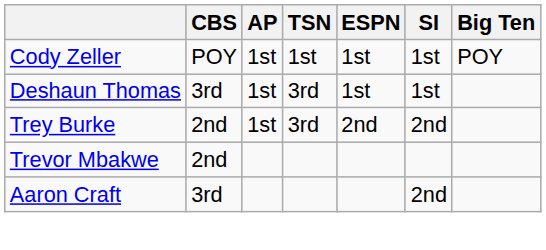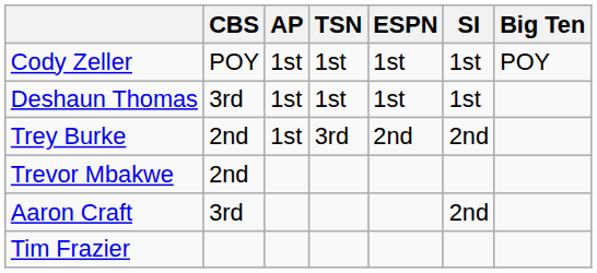Deshaun Thomas | TSN: 3rd -> 1st
+ row: Tim Frazier
